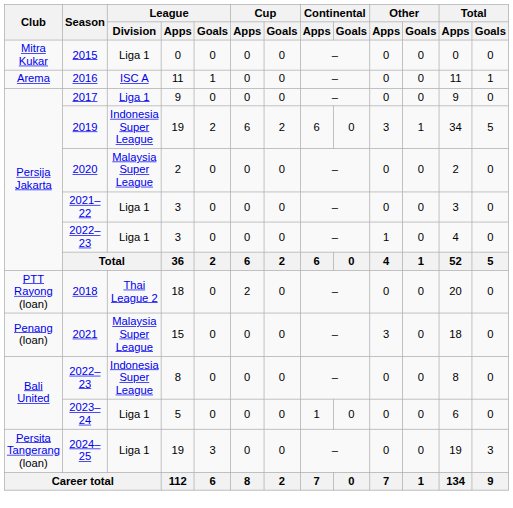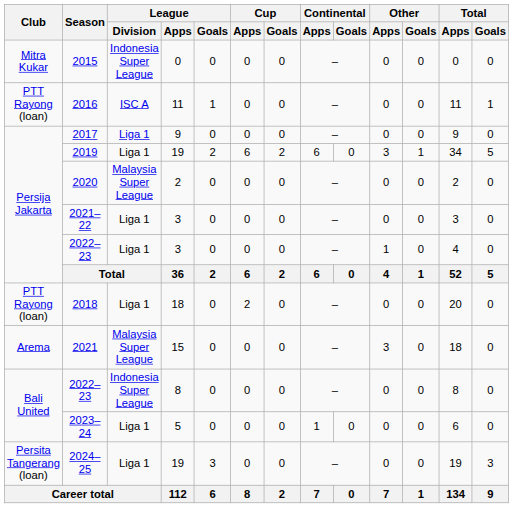2015 | League / Division: Liga 1 -> Indonesia Super League
2016 | Club: Arema -> PTT Rayong (loan)
2019 | League / Division: Indonesia Super League -> Liga 1
2018 | League / Division: Thai League 2 -> Liga 1
2021 | Club: Penang (loan) -> Arema
